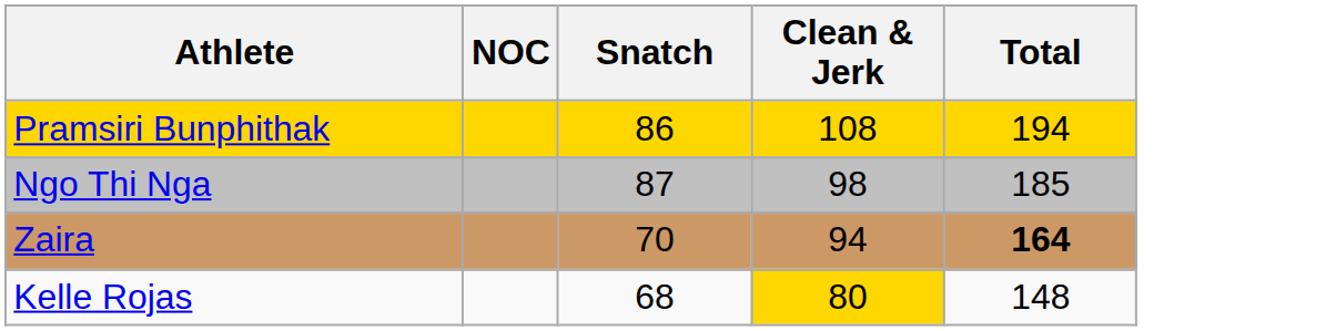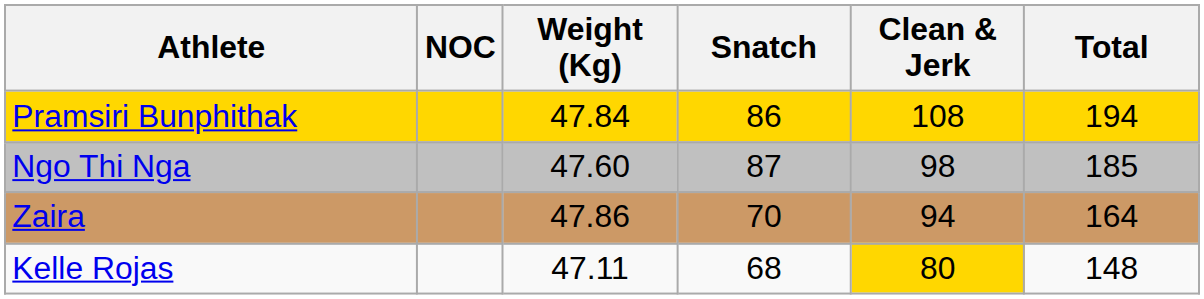+ column: Weight (Kg) | 47.84 | 47.60 | 47.86 | 47.11
Zaira | Total: bold -> normal
